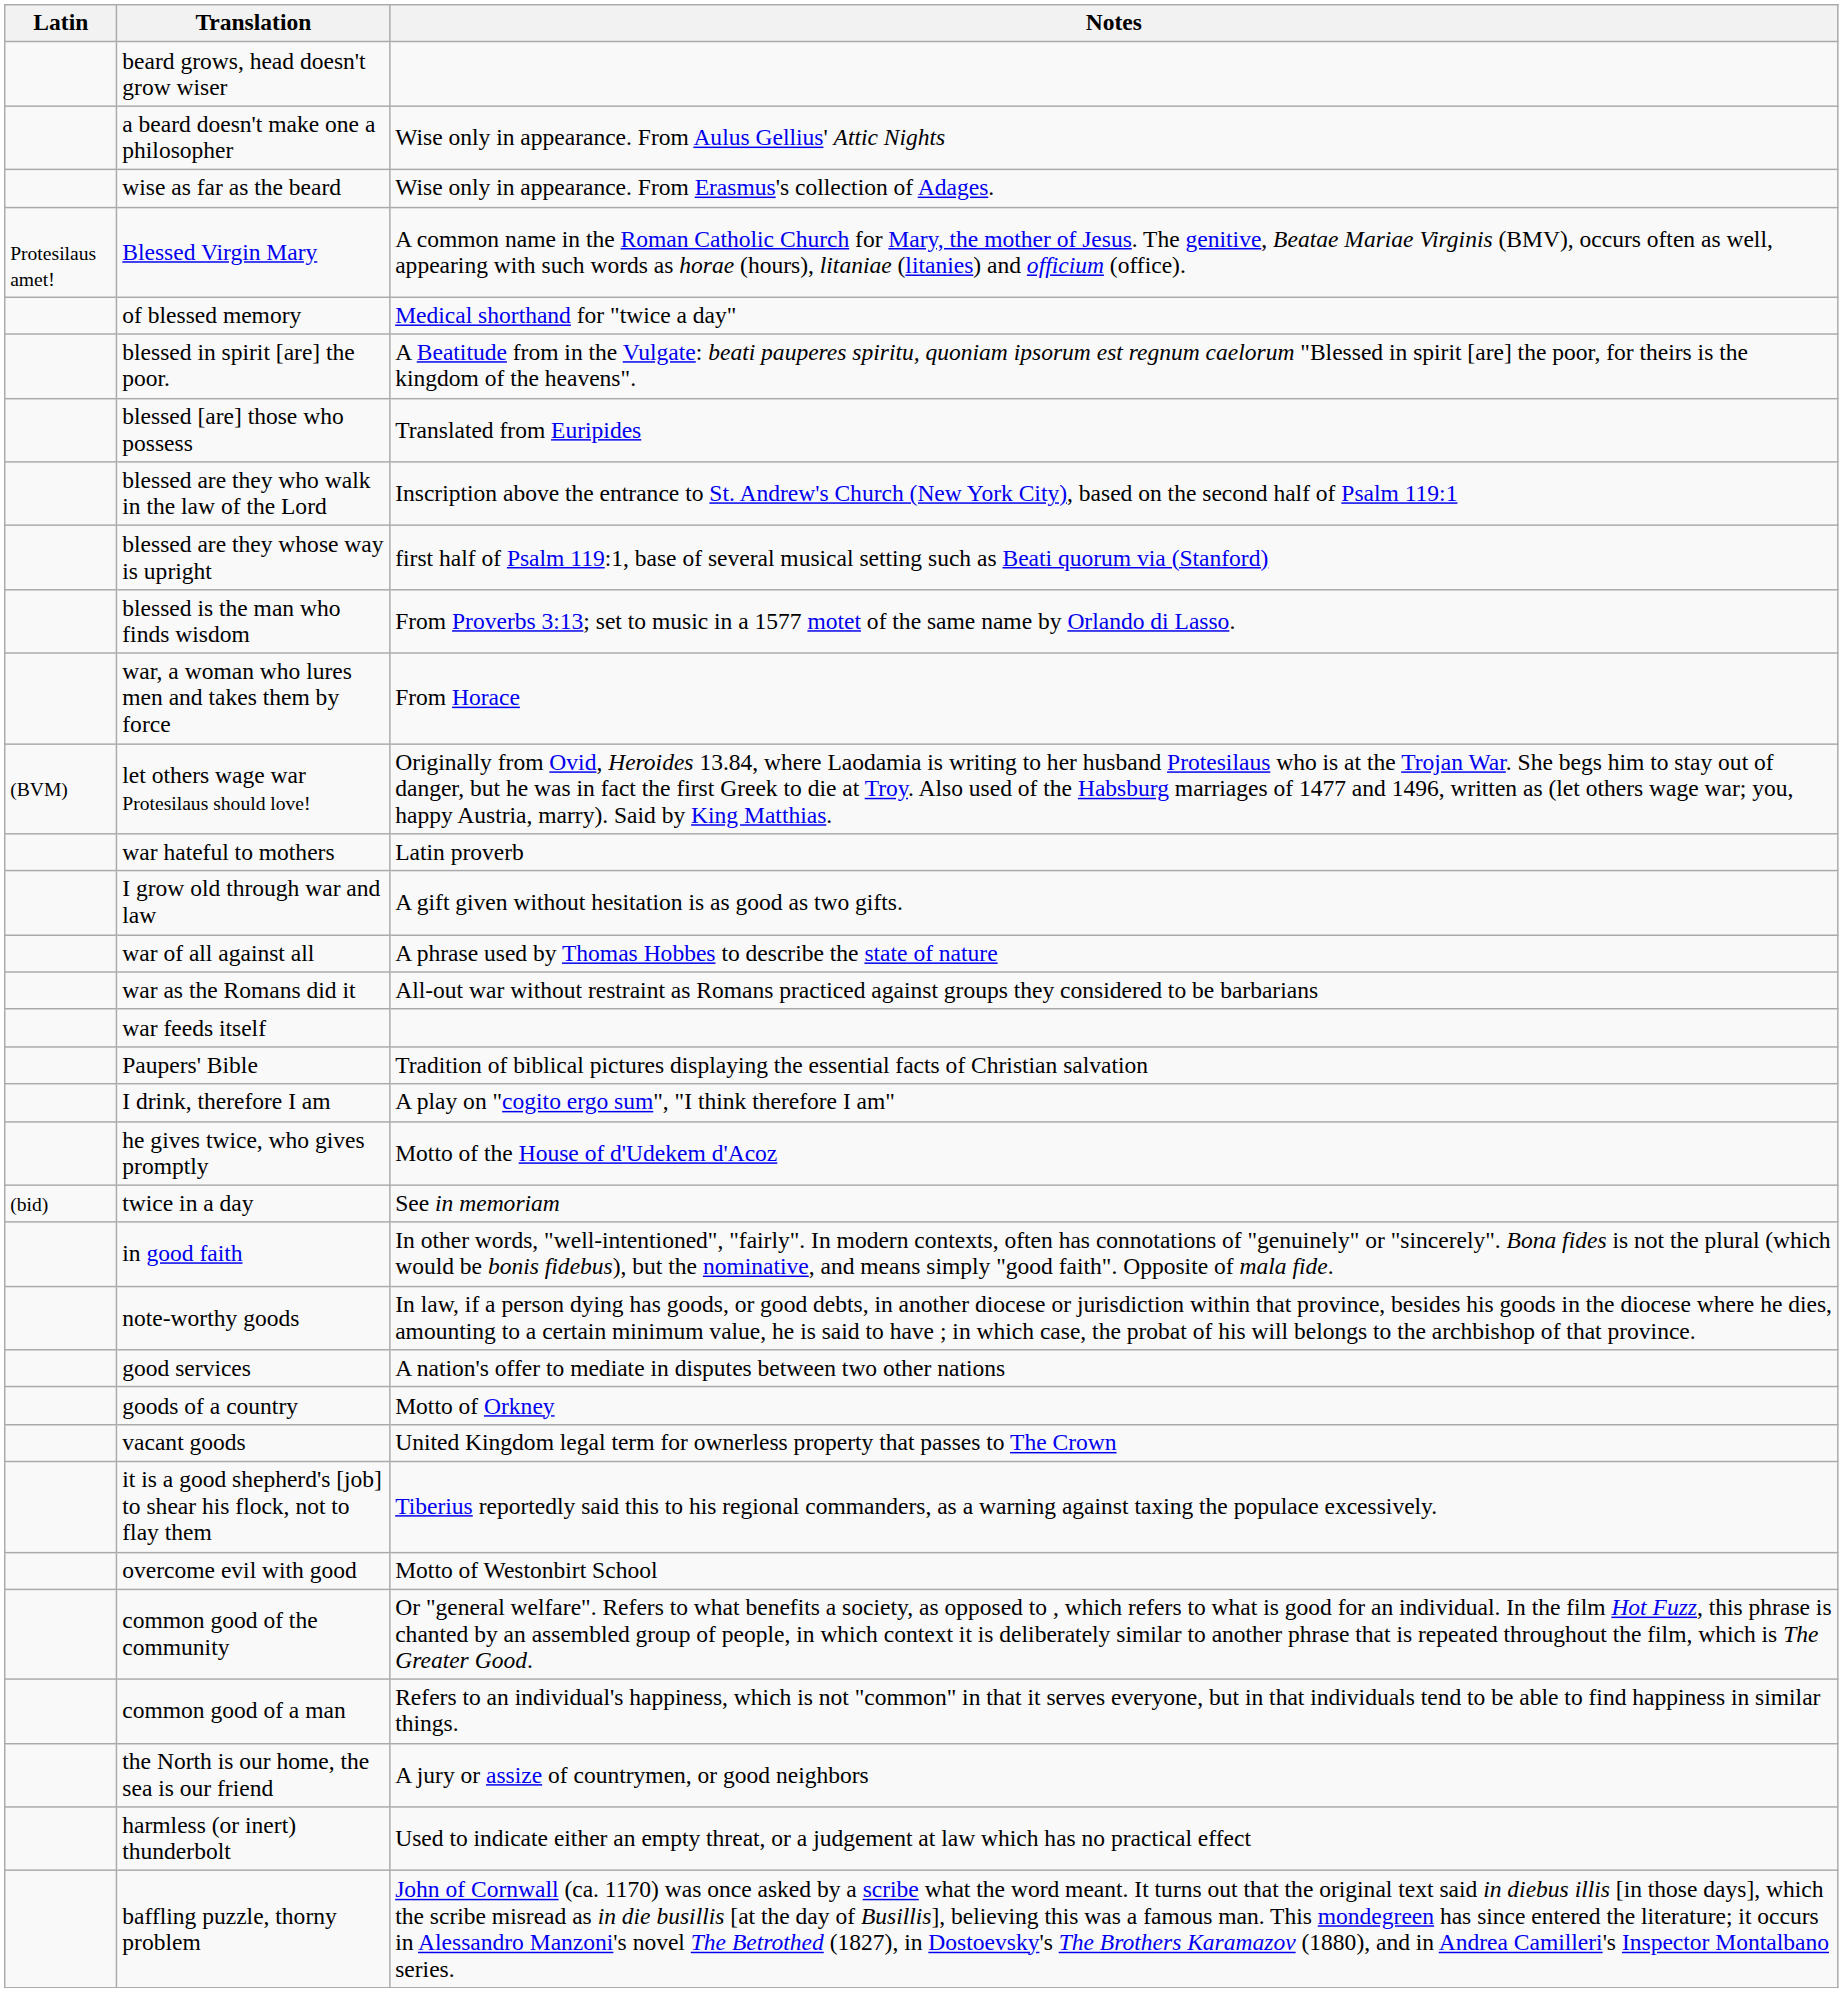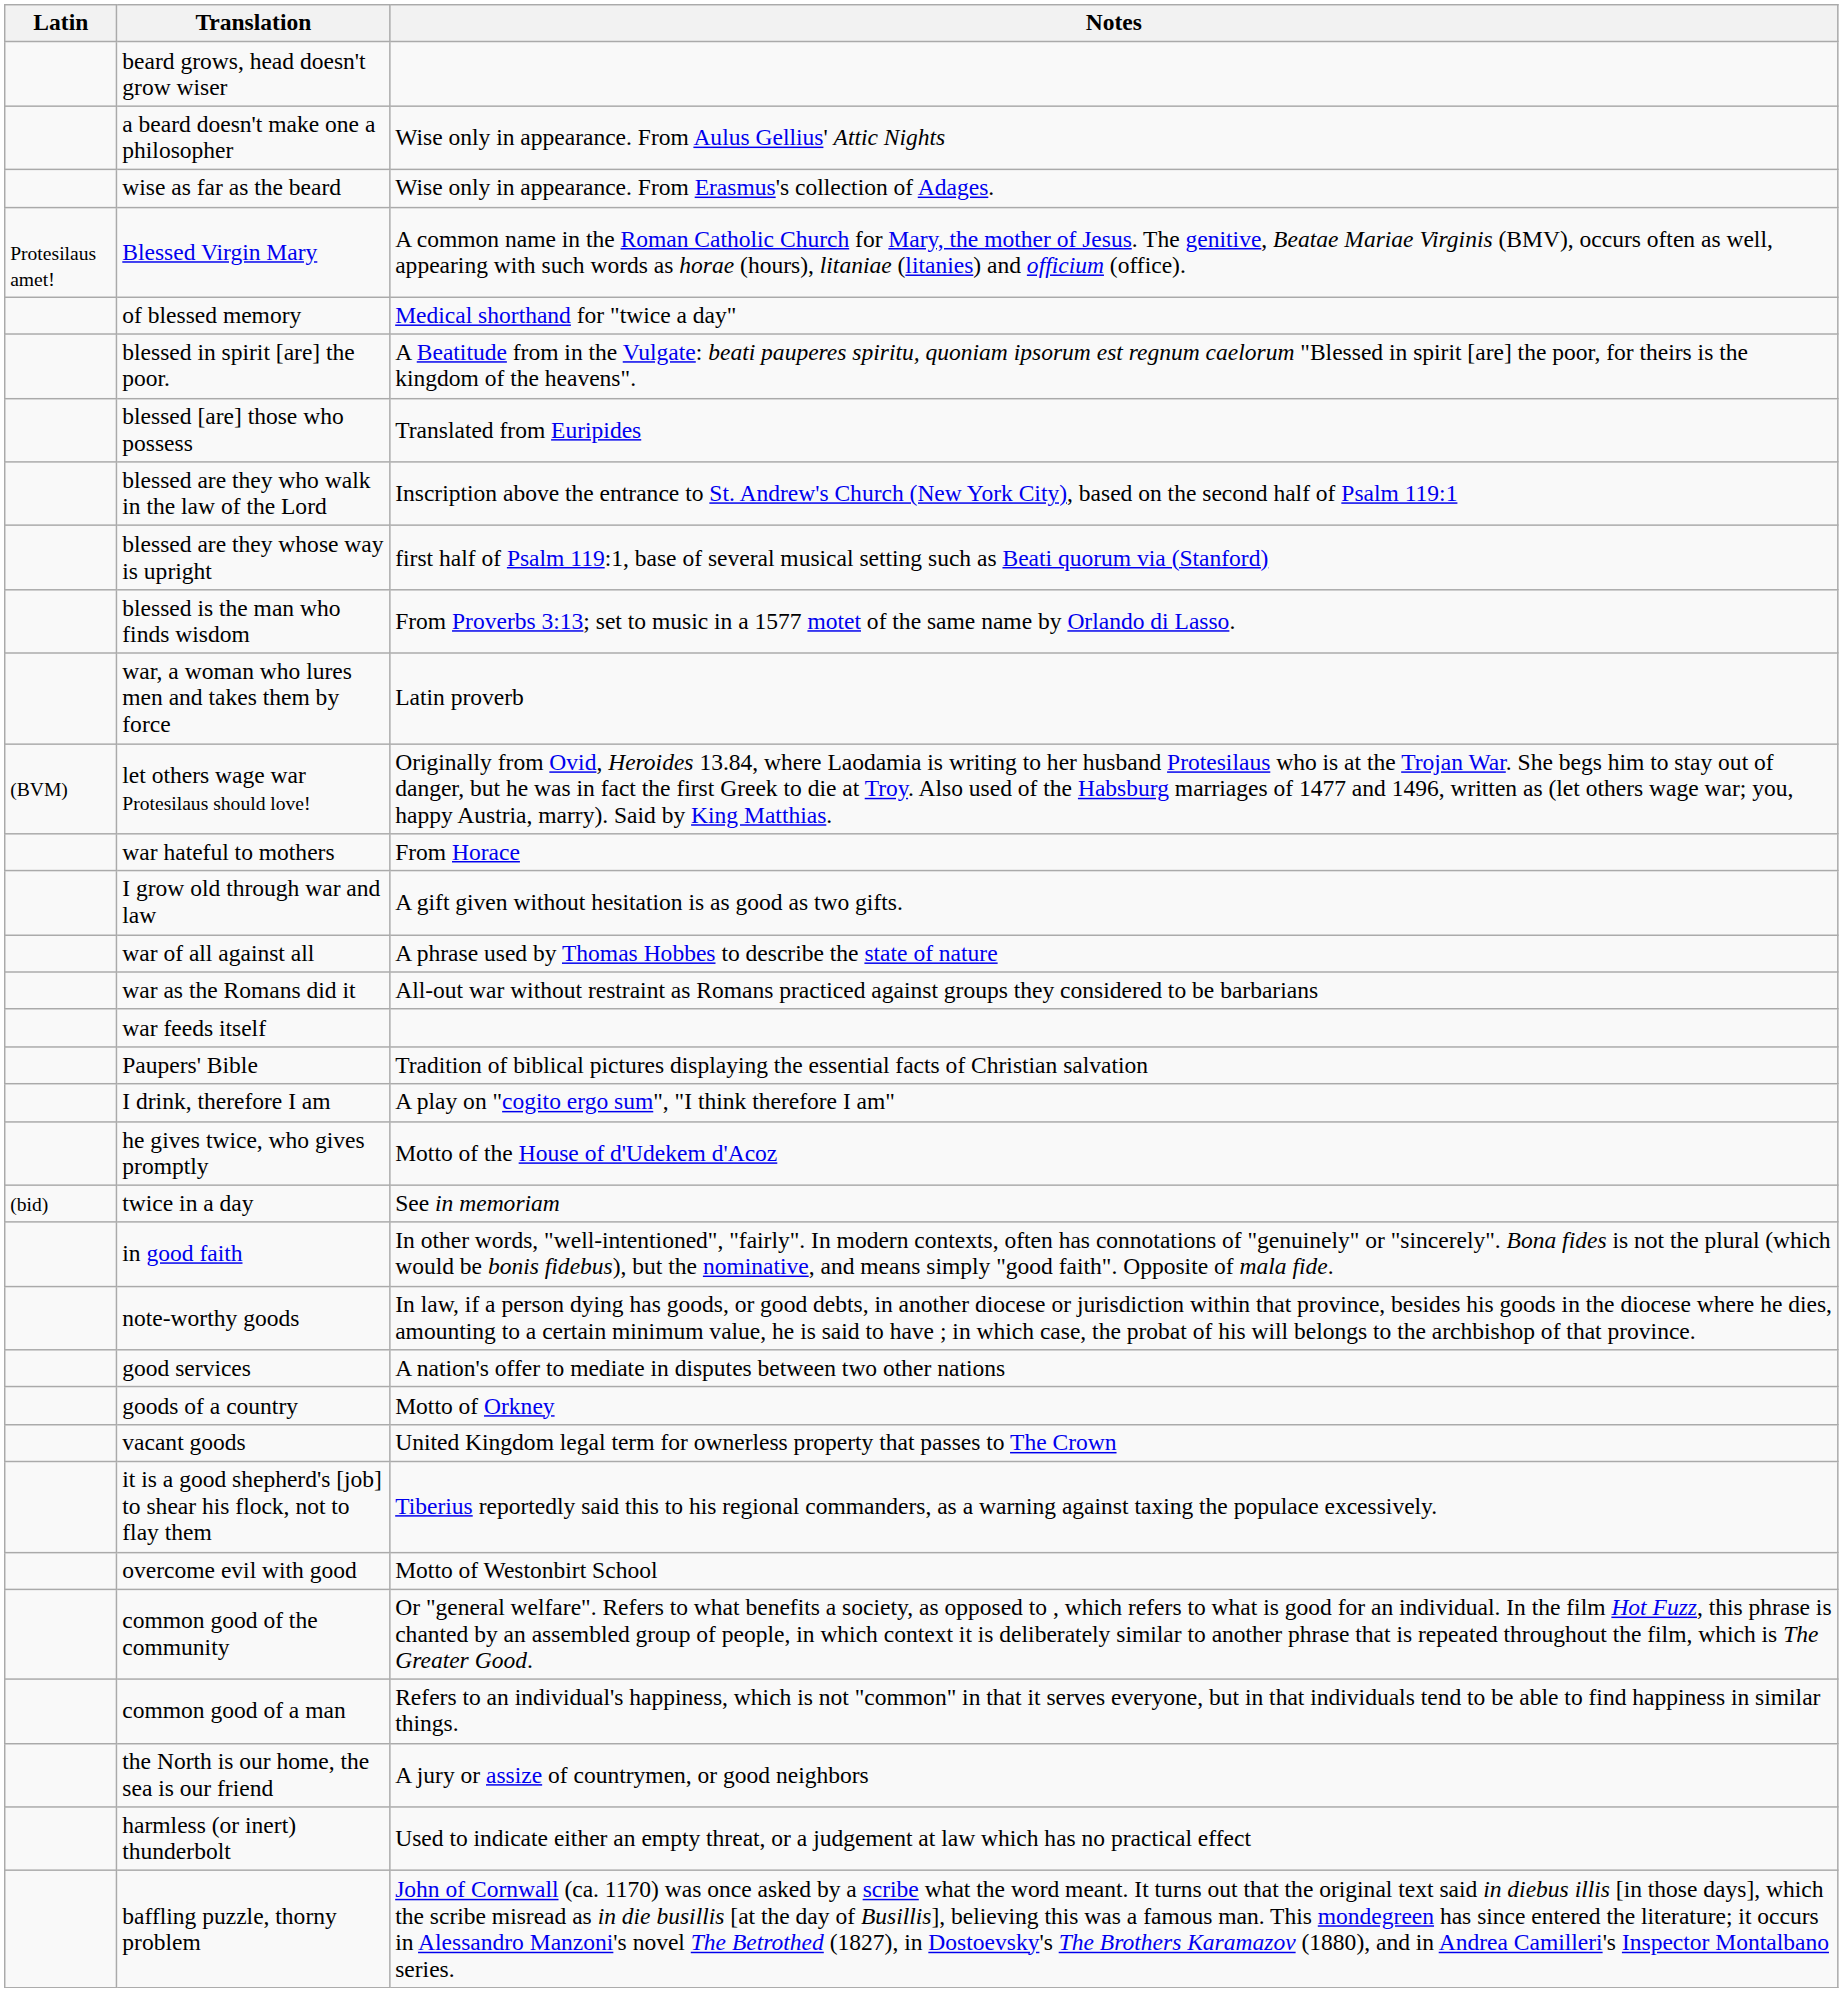war, a woman who lures men and takes them by force | Notes: From Horace -> Latin proverb
war hateful to mothers | Notes: Latin proverb -> From Horace
